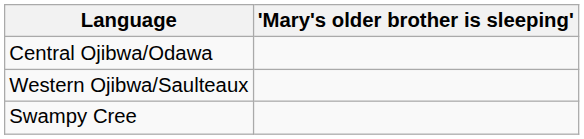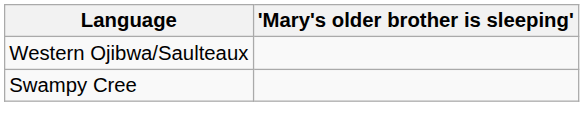- row: Central Ojibwa/Odawa
